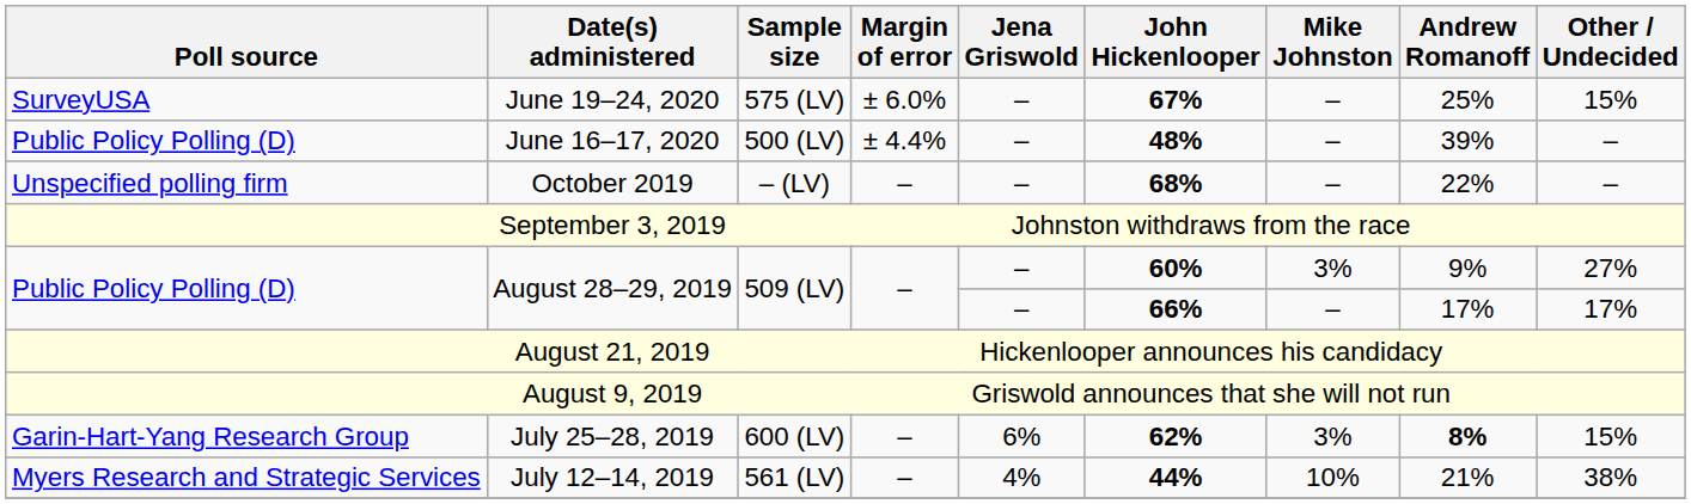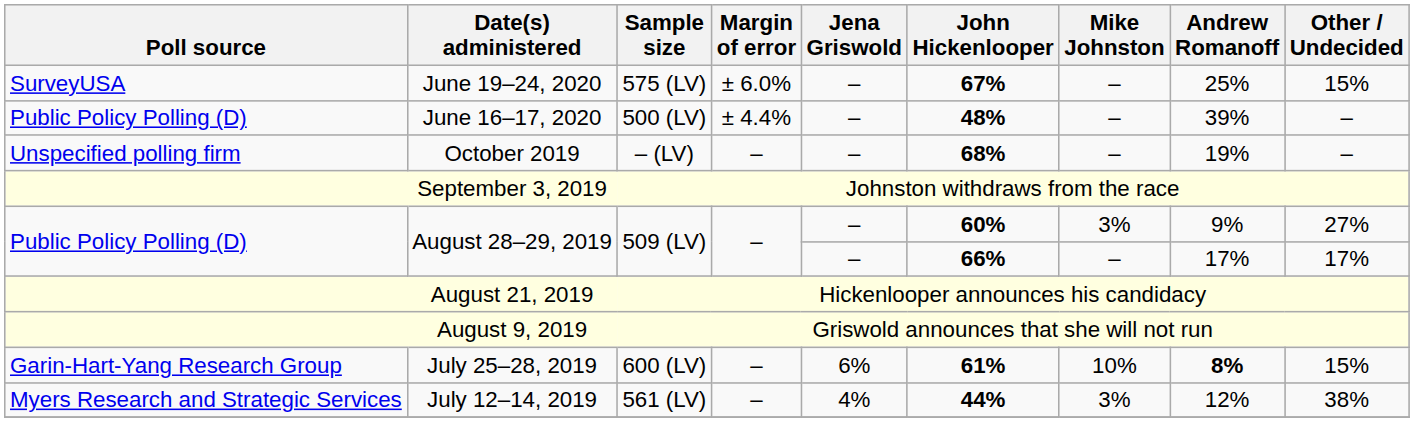October 2019 | Andrew Romanoff: 22% -> 19%
July 25–28, 2019 | John Hickenlooper: 62% -> 61%
July 25–28, 2019 | Mike Johnston: 3% -> 10%
July 12–14, 2019 | Mike Johnston: 10% -> 3%
July 12–14, 2019 | Andrew Romanoff: 21% -> 12%
